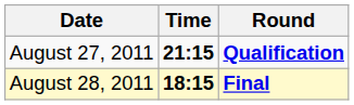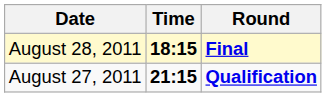rows swapped: August 27, 2011 <-> August 28, 2011
